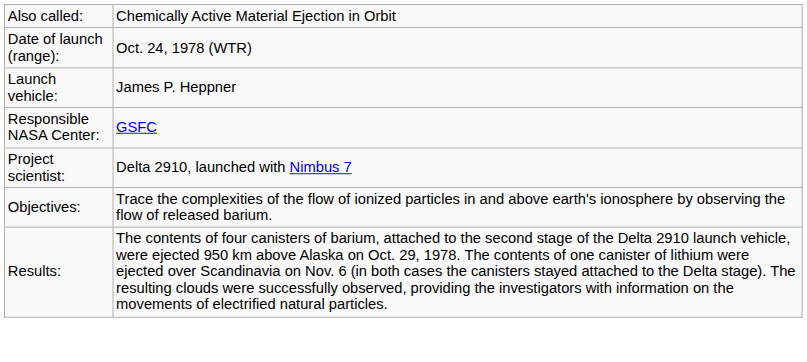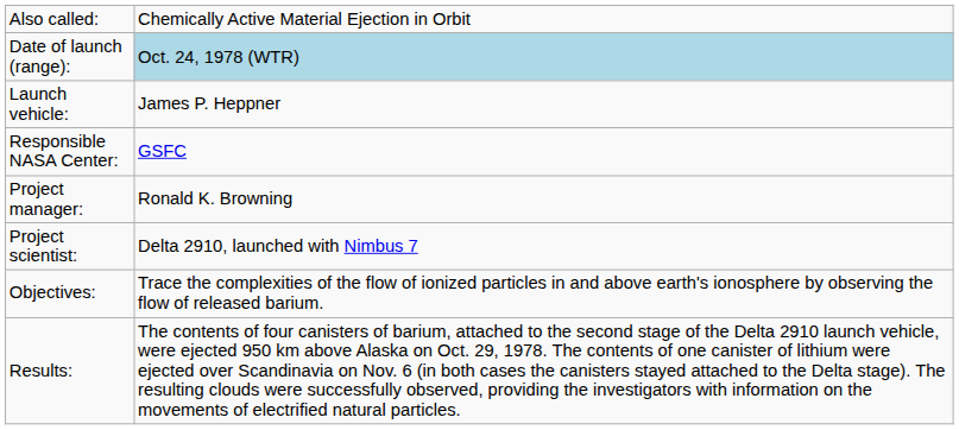Date of launch (range): | column 2: no background -> lightblue background
+ row: Project manager: | Ronald K. Browning
